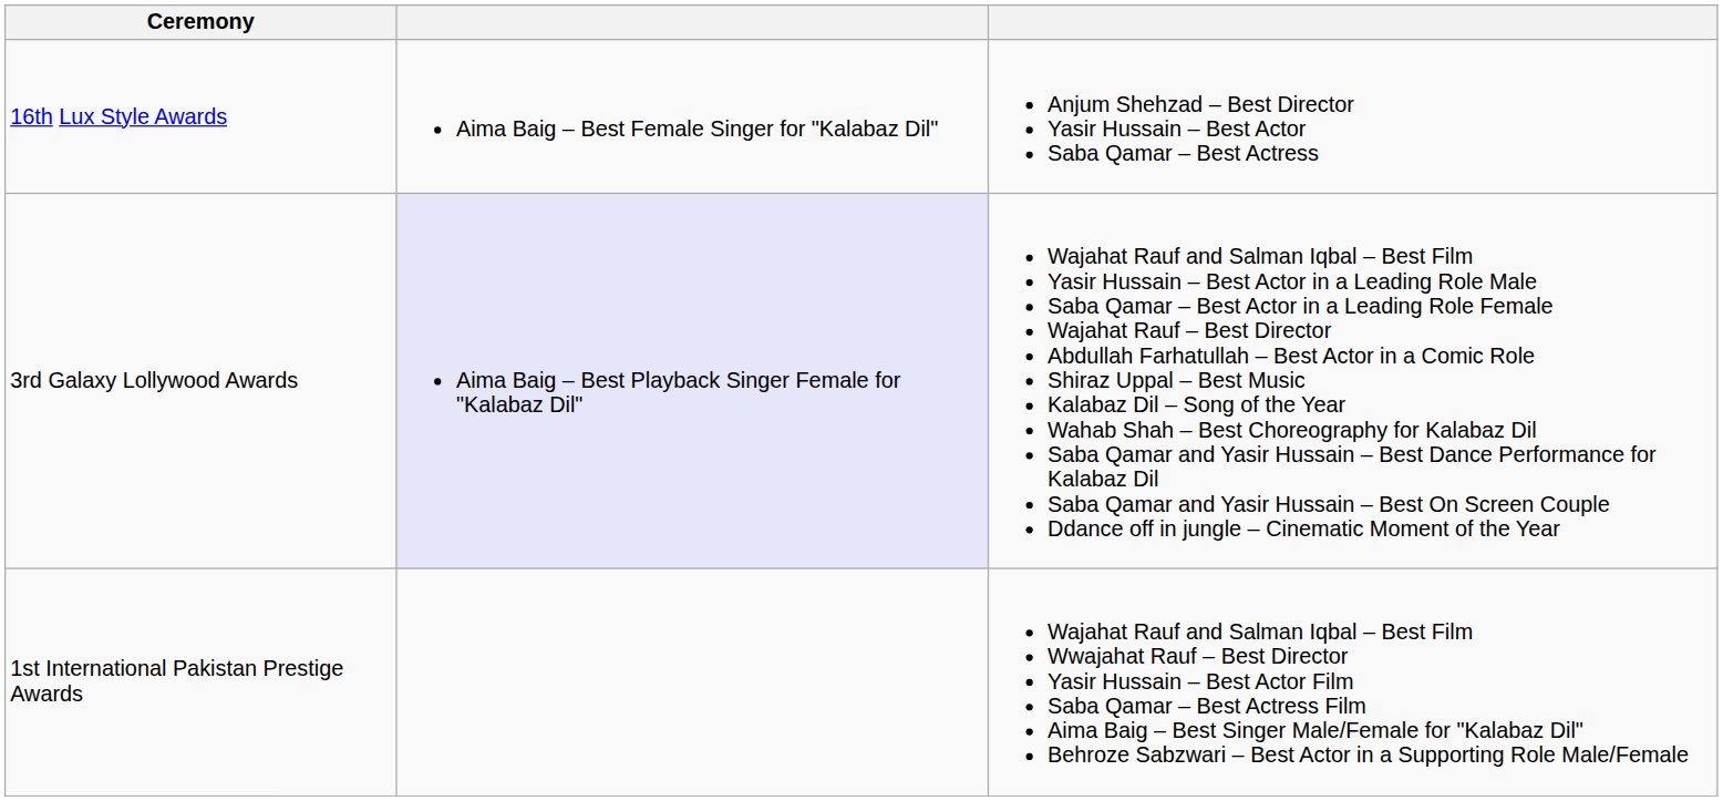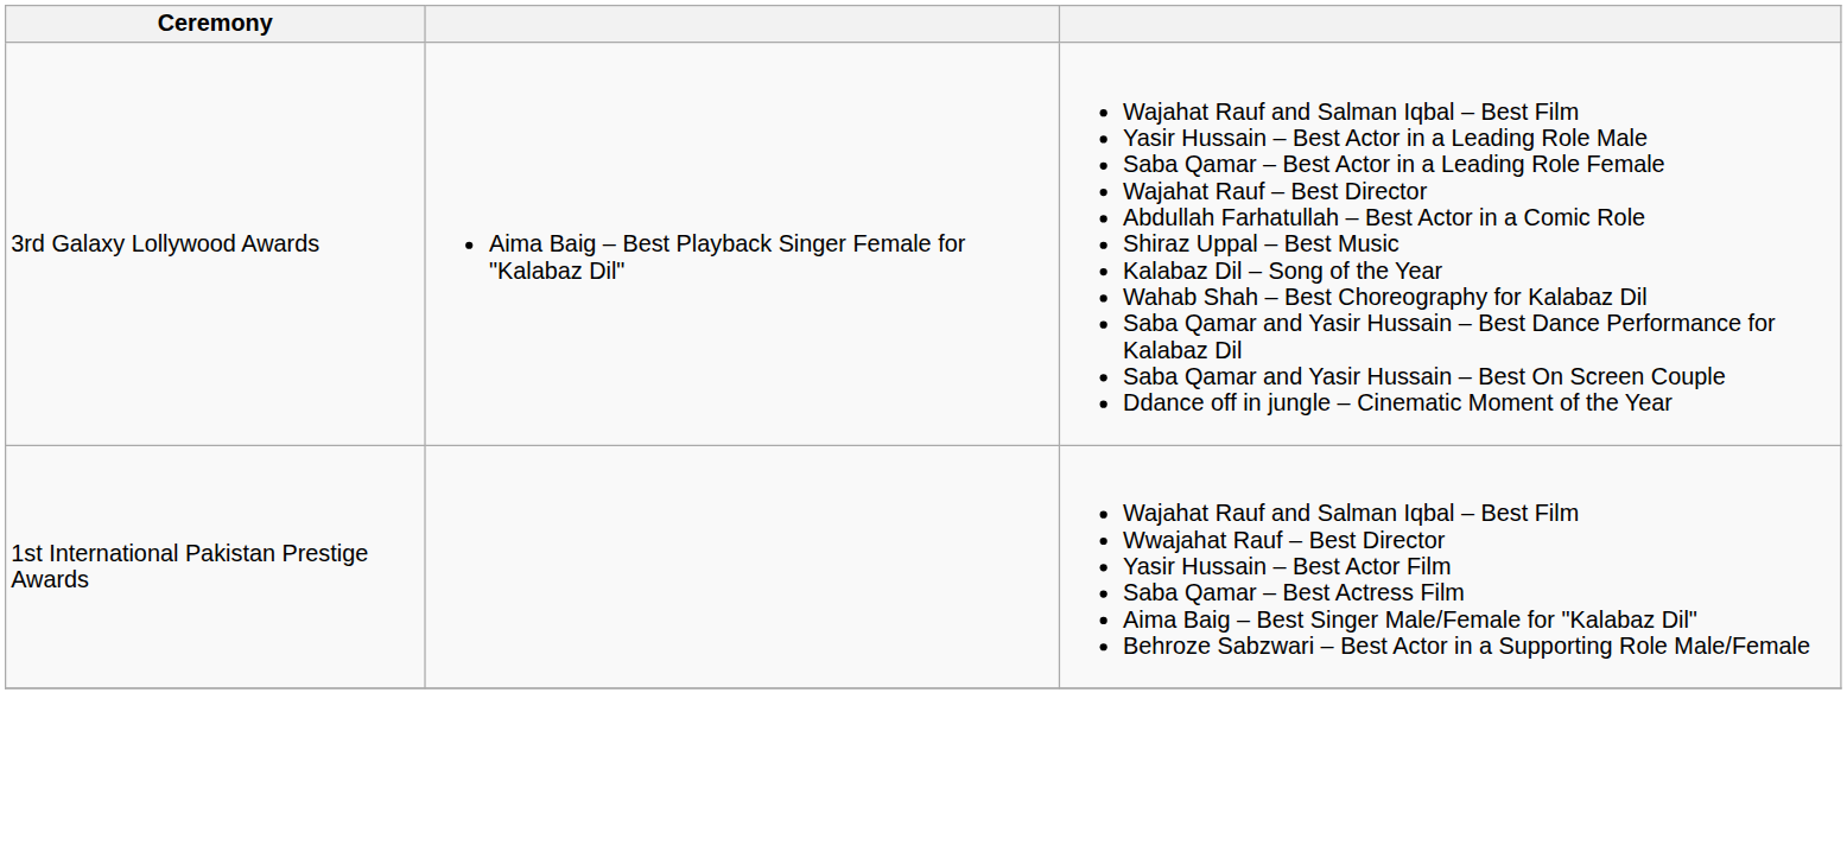- row: 16th Lux Style Awards | Aima Baig – Best Female Singer for "Kalabaz Dil" | Anjum Shehzad – Best Director Yasir Hussain – Best Actor Saba Qamar – Best Actress
3rd Galaxy Lollywood Awards | column 2: lavender background -> no background
